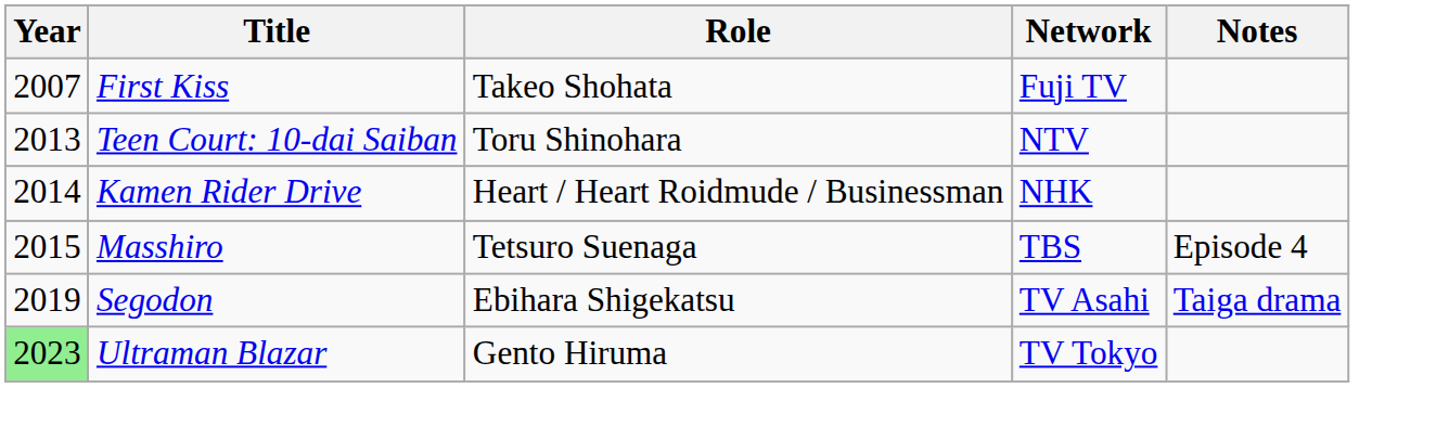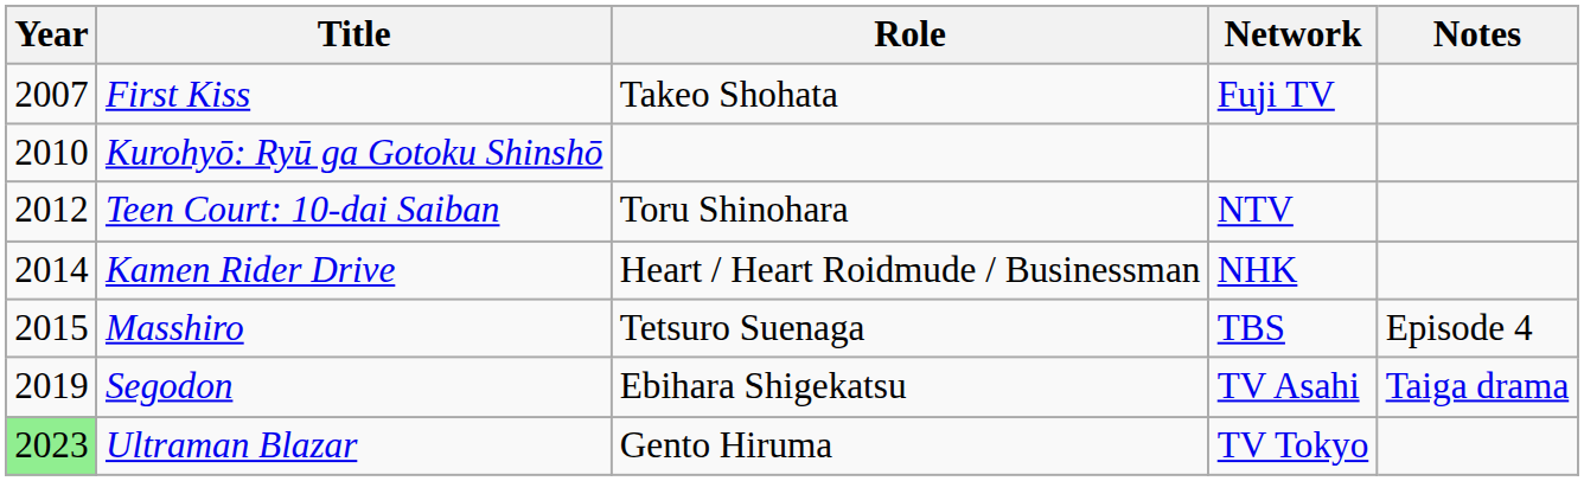+ row: 2010 | Kurohyō: Ryū ga Gotoku Shinshō
Teen Court: 10-dai Saiban | Year: 2013 -> 2012
